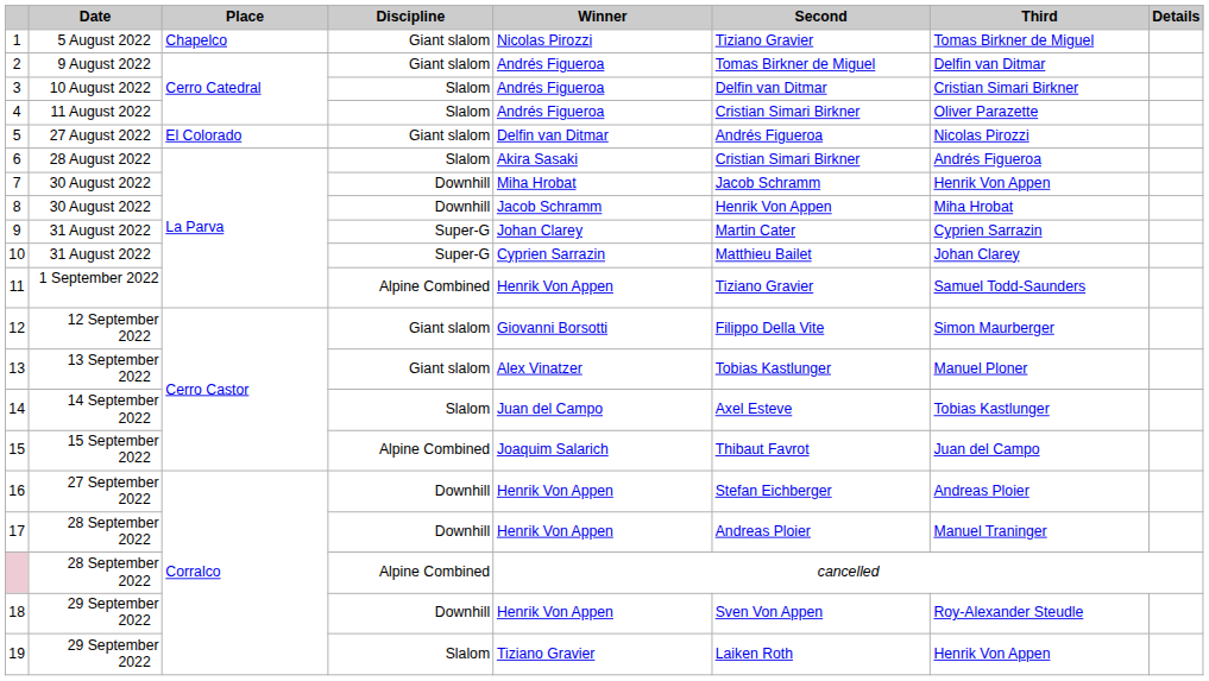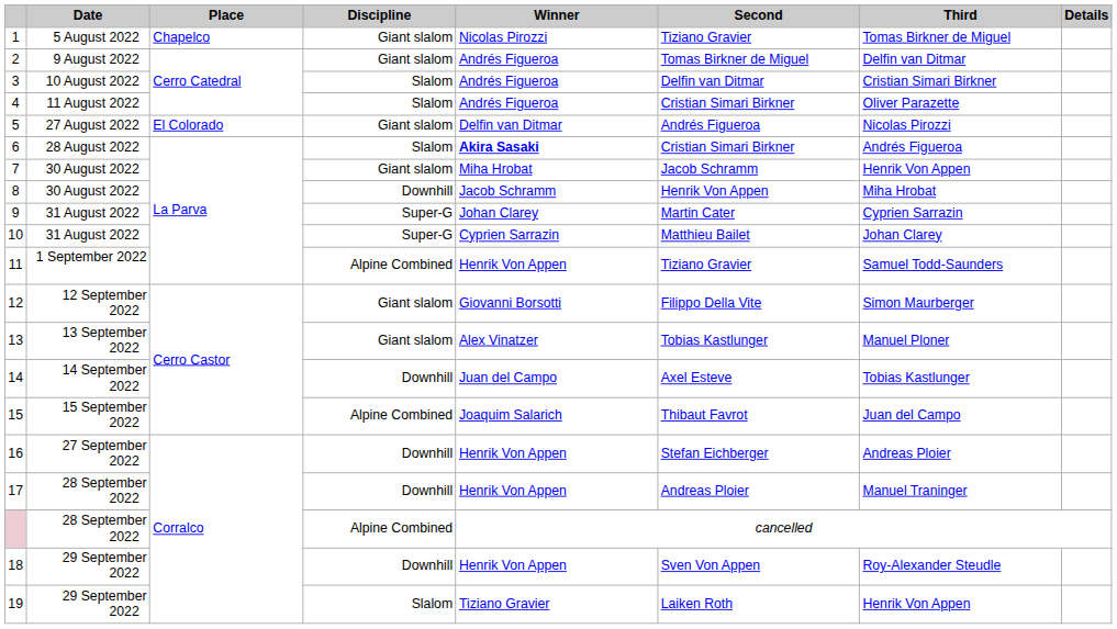6 | Winner: normal -> bold
7 | Discipline: Downhill -> Giant slalom
14 | Discipline: Slalom -> Downhill
